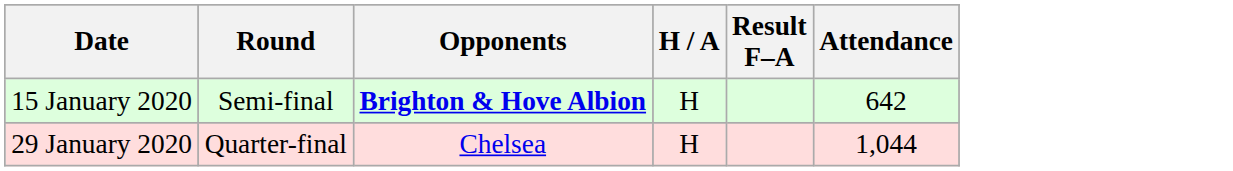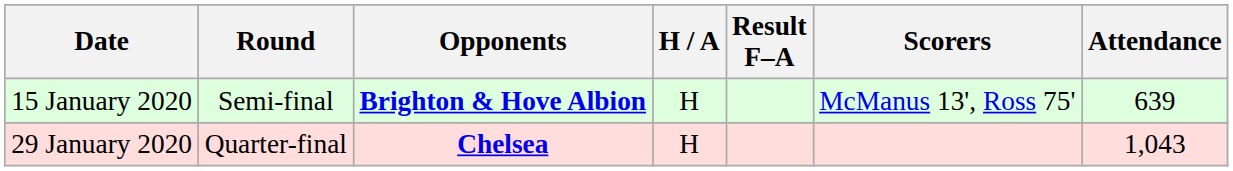+ column: Scorers | McManus 13', Ross 75'
15 January 2020 | Attendance: 642 -> 639
29 January 2020 | Opponents: normal -> bold
29 January 2020 | Attendance: 1,044 -> 1,043
